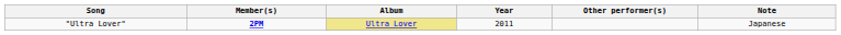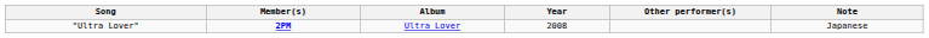"Ultra Lover" | Album: khaki background -> no background
"Ultra Lover" | Year: 2011 -> 2008
